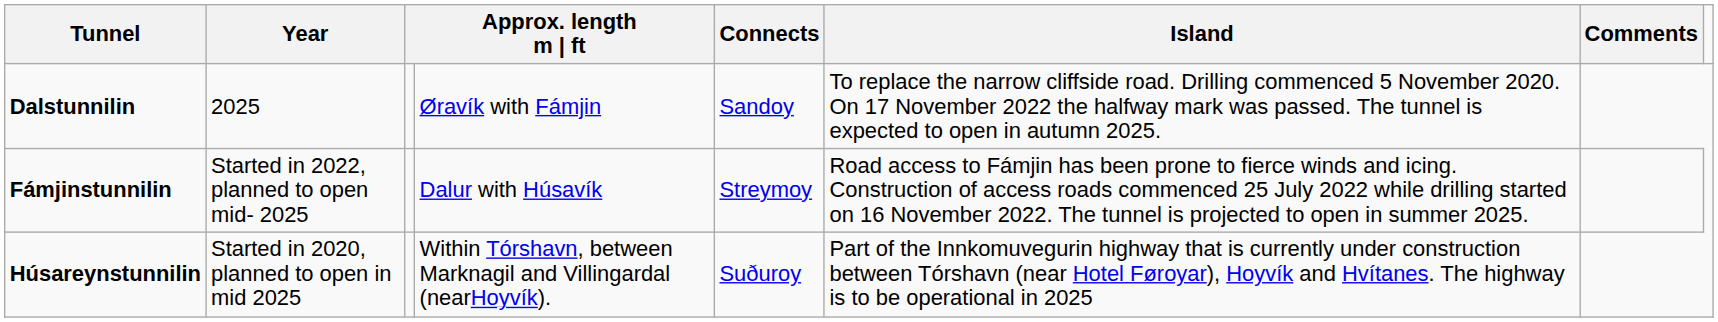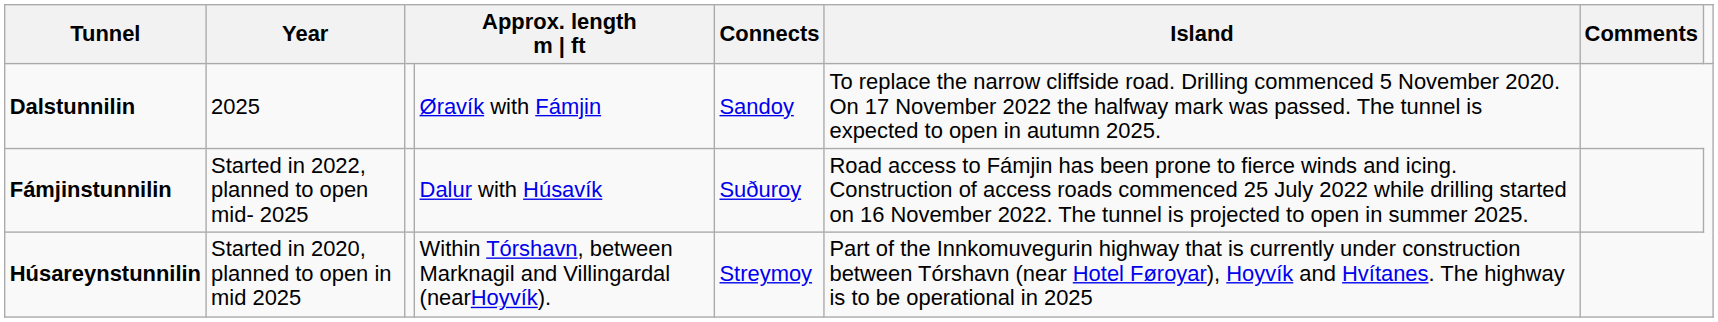Fámjinstunnilin | Connects: Streymoy -> Suðuroy
Húsareynstunnilin | Connects: Suðuroy -> Streymoy
